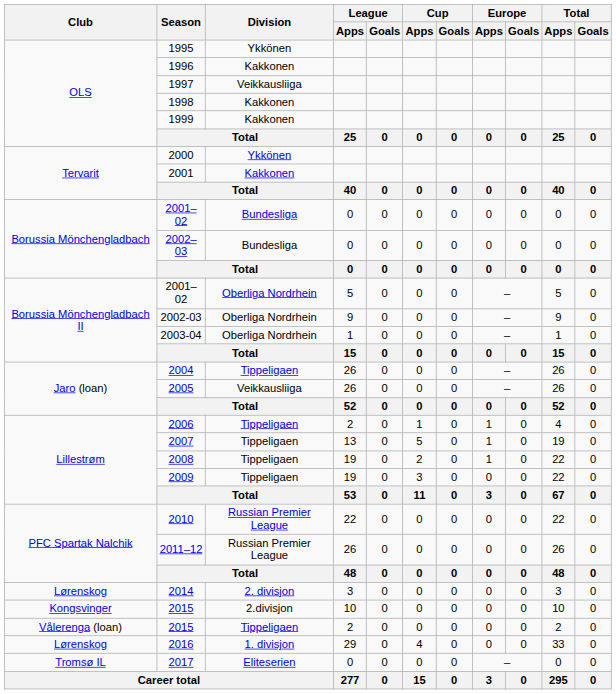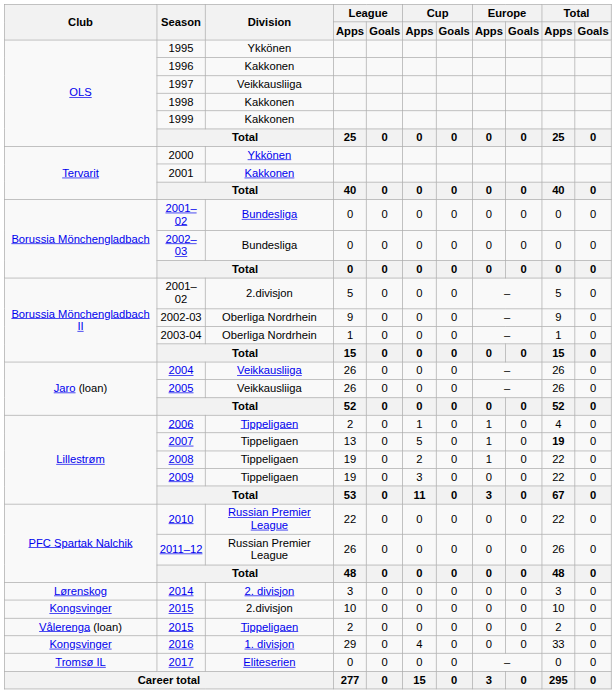2001–02 / 5 | Division: Oberliga Nordrhein -> 2.divisjon
2004 | Division: Tippeligaen -> Veikkausliiga
2007 | Total / Apps: normal -> bold
2016 | Club: Lørenskog -> Kongsvinger
